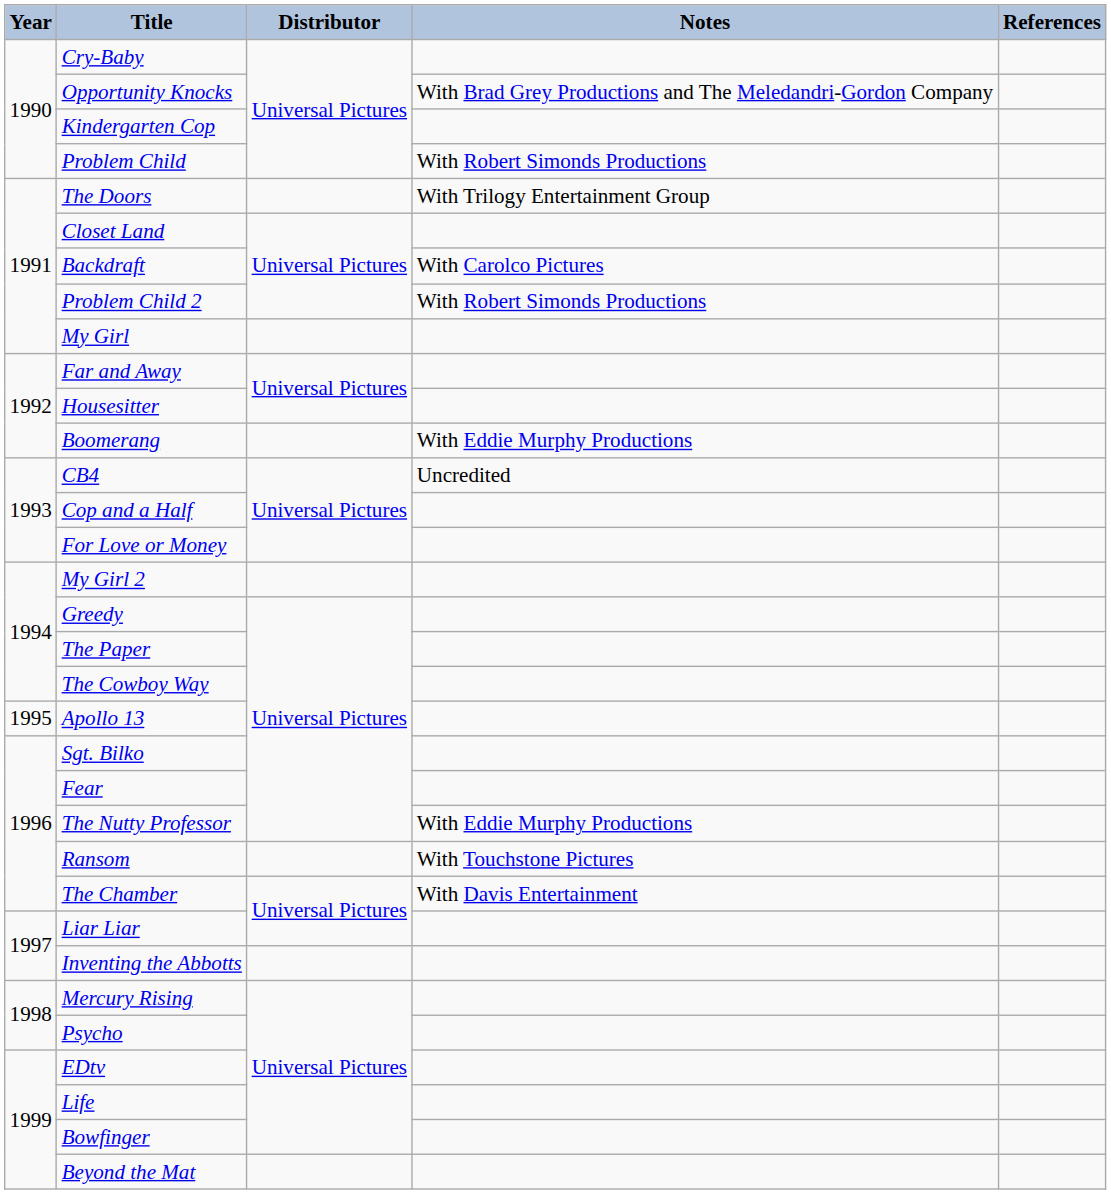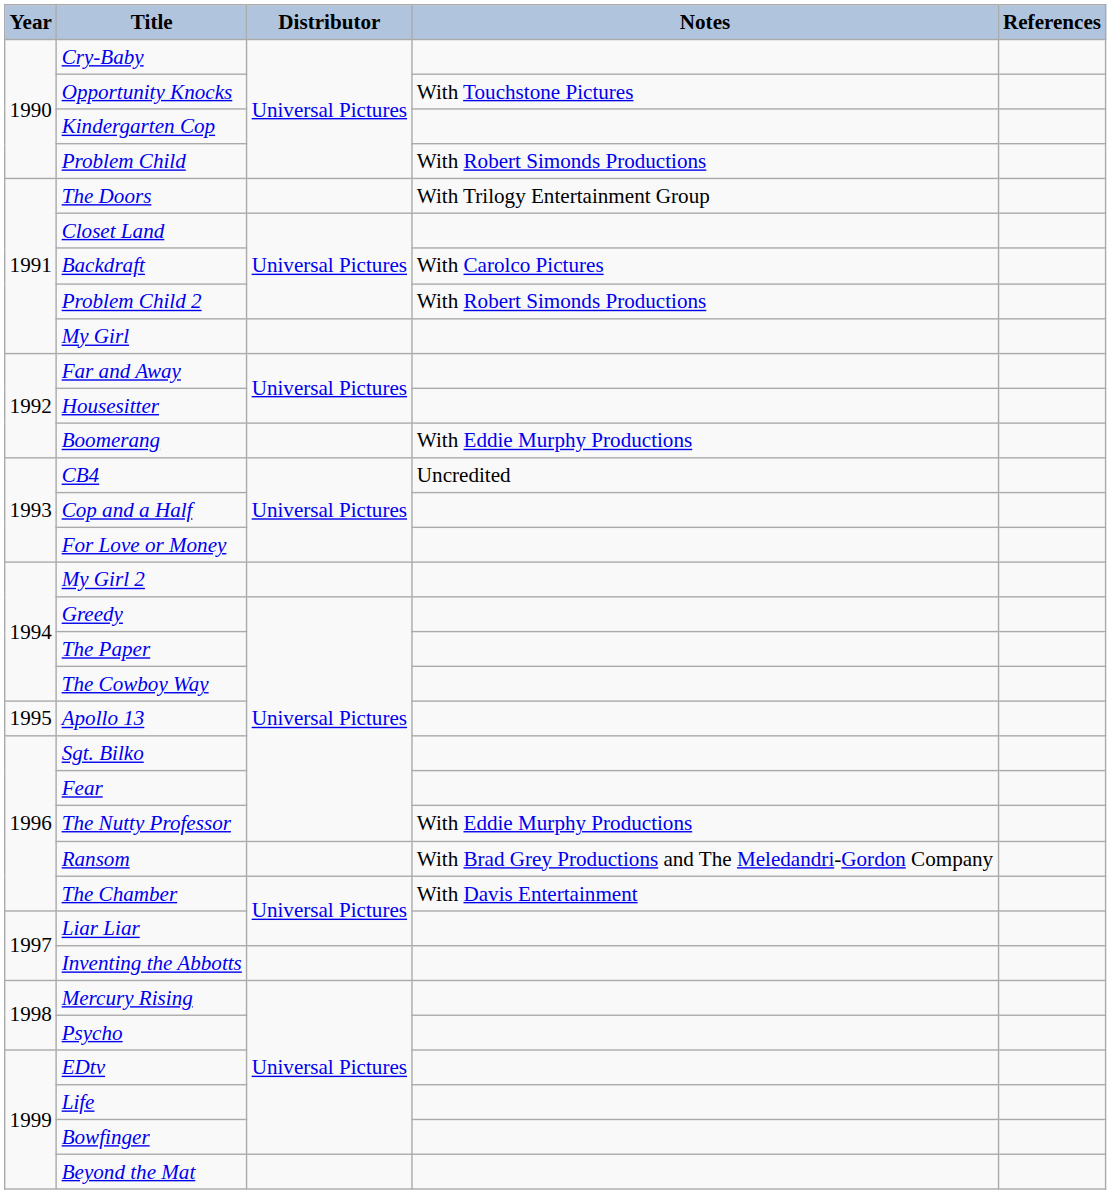Opportunity Knocks | Notes: With Brad Grey Productions and The Meledandri-Gordon Company -> With Touchstone Pictures
Ransom | Notes: With Touchstone Pictures -> With Brad Grey Productions and The Meledandri-Gordon Company
